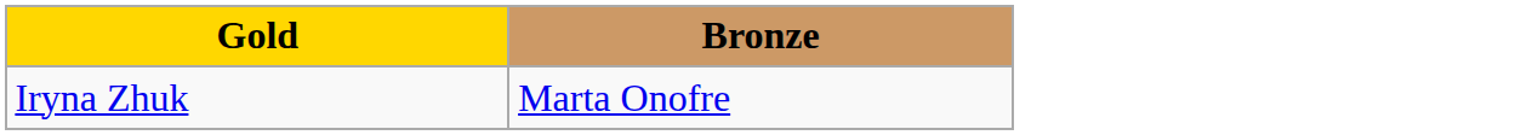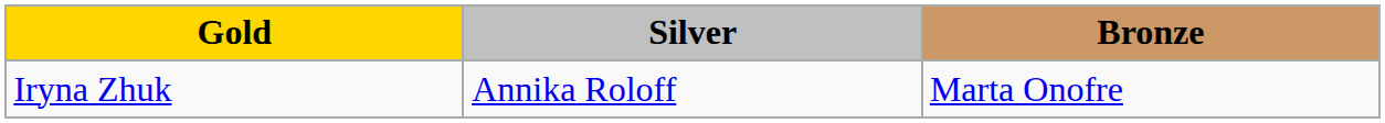+ column: Silver | Annika Roloff
